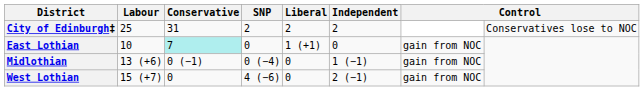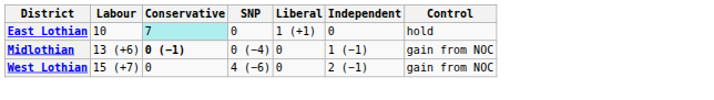- row: City of Edinburgh‡ | 25 | 31 | 2 | 2 | 2 | Conservatives lose to NOC
East Lothian | column 7: gain from NOC -> hold
Midlothian | Conservative: normal -> bold
